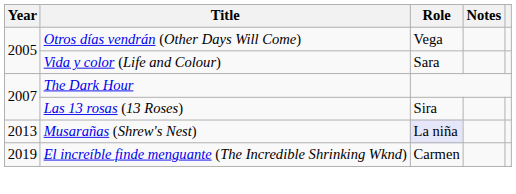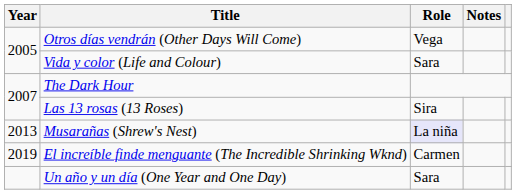+ row: Un año y un día (One Year and One Day) | Sara
